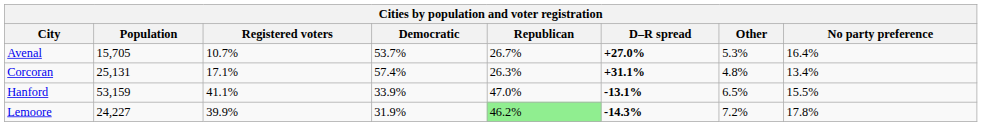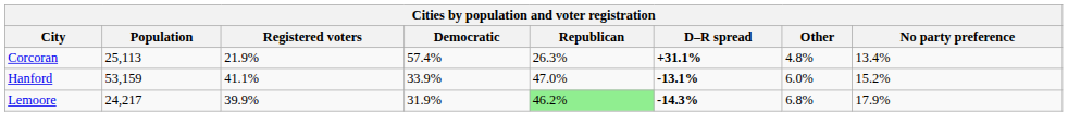- row: Avenal | 15,705 | 10.7% | 53.7% | 26.7% | +27.0% | 5.3% | 16.4%
Corcoran | Population: 25,131 -> 25,113
Corcoran | Registered voters: 17.1% -> 21.9%
Hanford | Other: 6.5% -> 6.0%
Hanford | No party preference: 15.5% -> 15.2%
Lemoore | Population: 24,227 -> 24,217
Lemoore | Other: 7.2% -> 6.8%
Lemoore | No party preference: 17.8% -> 17.9%
